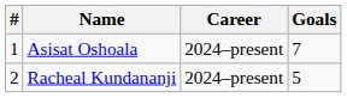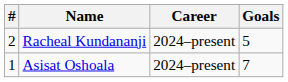rows swapped: Asisat Oshoala <-> Racheal Kundananji
